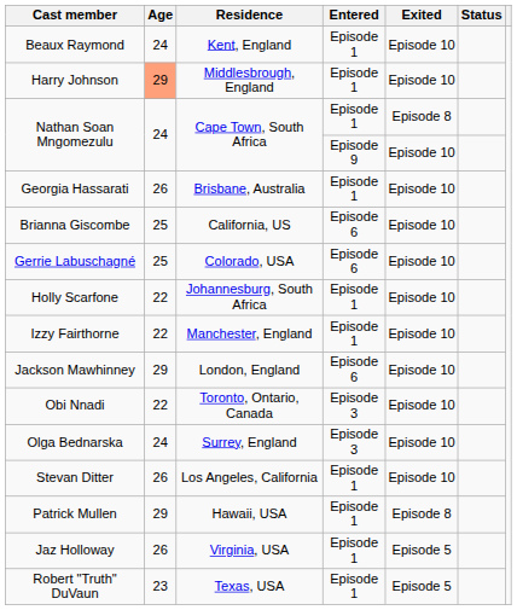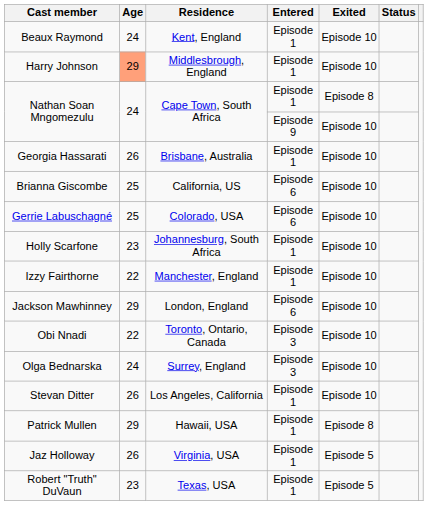Holly Scarfone | Age: 22 -> 23
